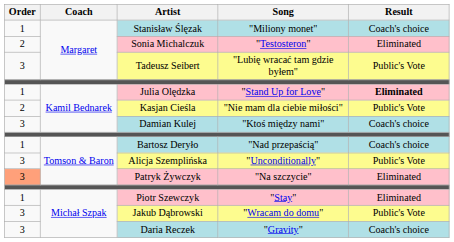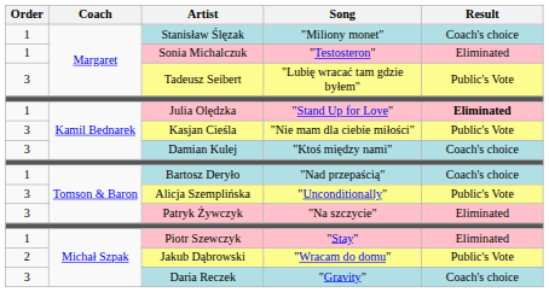Sonia Michalczuk | Order: 2 -> 1
Kasjan Cieśla | Order: 2 -> 3
Patryk Żywczyk | Order: lightsalmon background -> no background
Jakub Dąbrowski | Order: 3 -> 2
